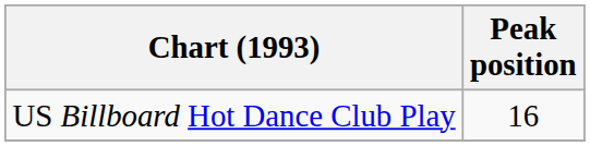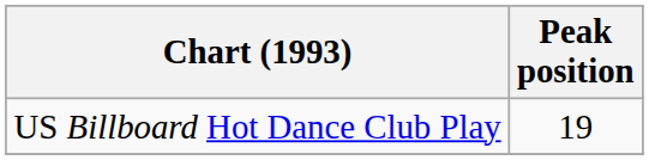US Billboard Hot Dance Club Play | Peak position: 16 -> 19
